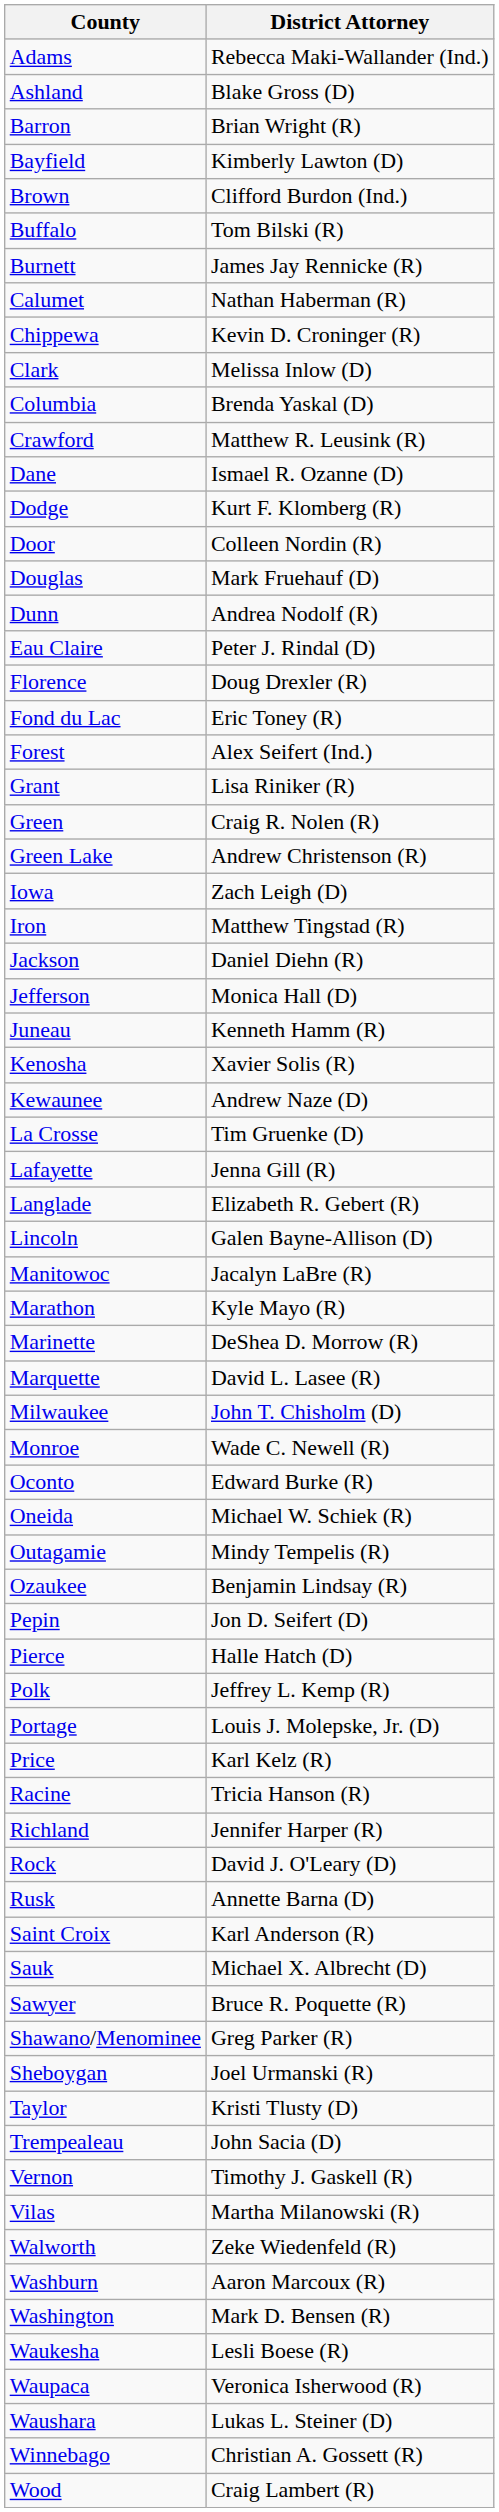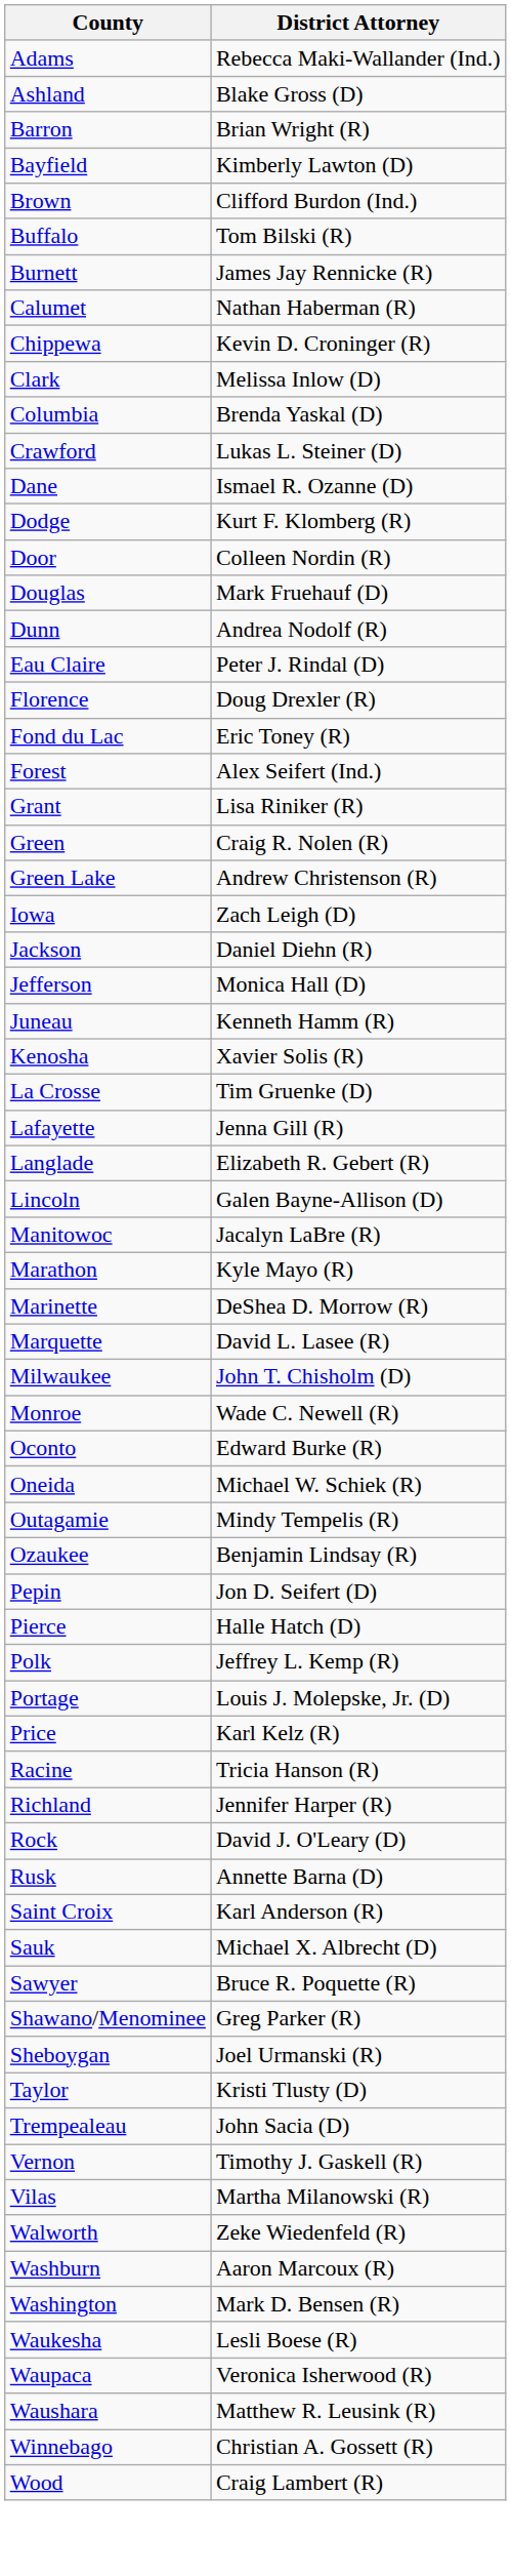Crawford | District Attorney: Matthew R. Leusink (R) -> Lukas L. Steiner (D)
- row: Iron | Matthew Tingstad (R)
- row: Kewaunee | Andrew Naze (D)
Waushara | District Attorney: Lukas L. Steiner (D) -> Matthew R. Leusink (R)
